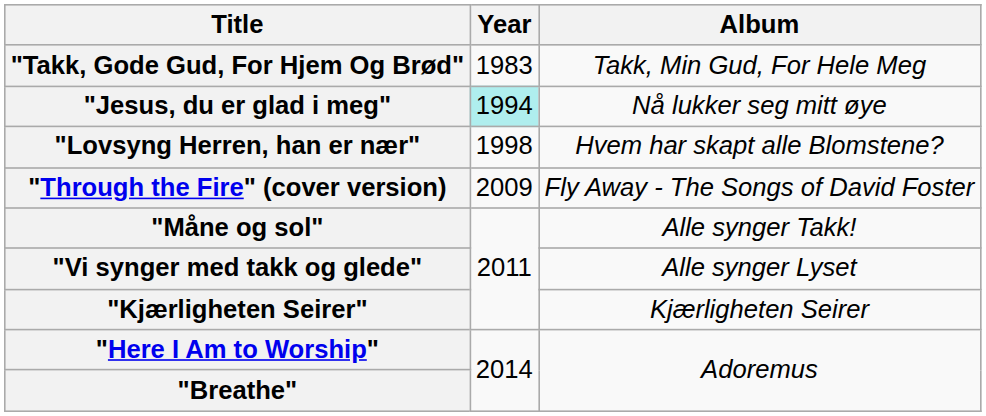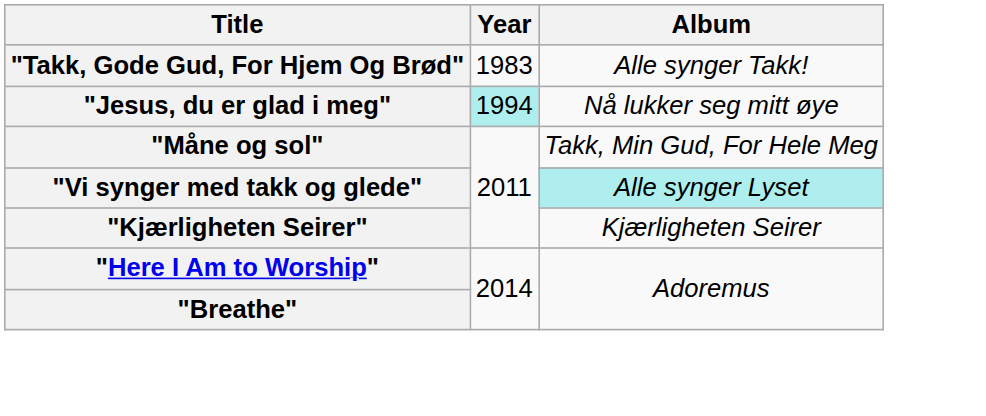"Takk, Gode Gud, For Hjem Og Brød" | Album: Takk, Min Gud, For Hele Meg -> Alle synger Takk!
- row: "Lovsyng Herren, han er nær" | 1998 | Hvem har skapt alle Blomstene?
- row: "Through the Fire" (cover version) | 2009 | Fly Away - The Songs of David Foster
"Måne og sol" | Album: Alle synger Takk! -> Takk, Min Gud, For Hele Meg
"Vi synger med takk og glede" | Album: no background -> paleturquoise background
